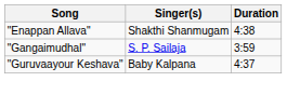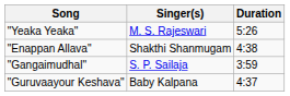+ row: "Yeaka Yeaka" | M. S. Rajeswari | 5:26
